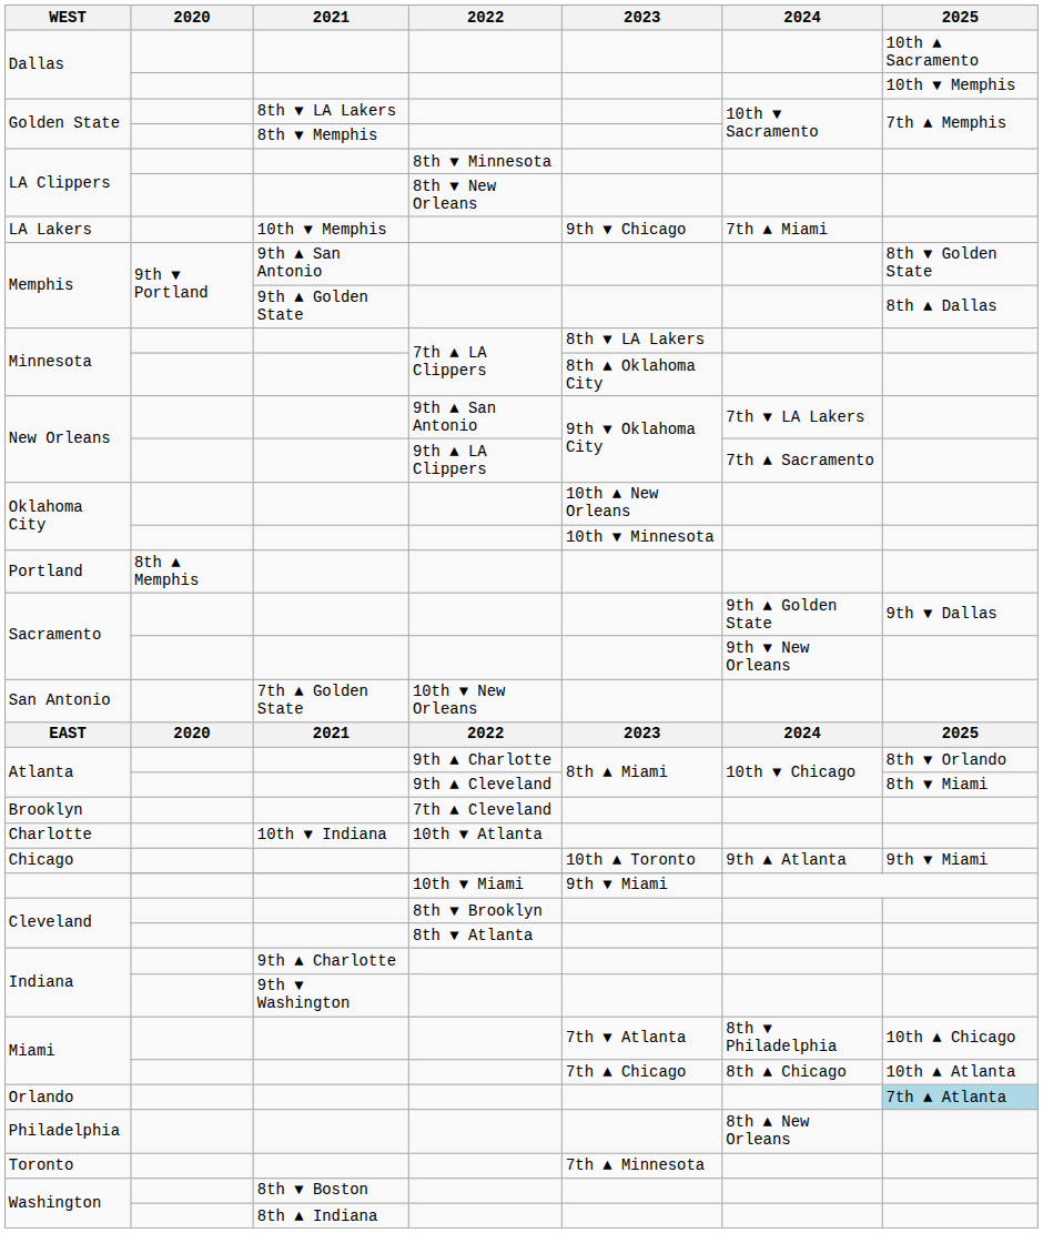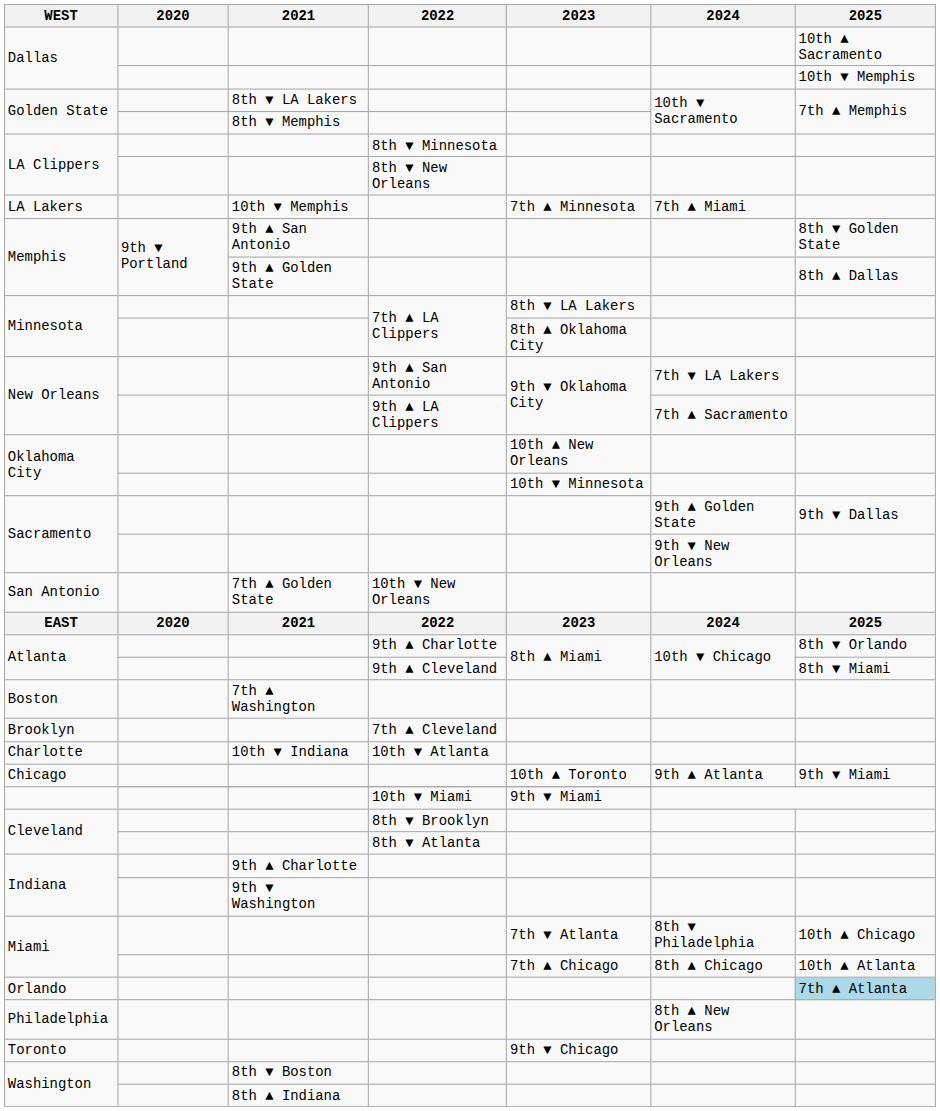LA Lakers | 2023: 9th ▼ Chicago -> 7th ▲ Minnesota
- row: Portland | 8th ▲ Memphis
+ row: Boston | 7th ▲ Washington
Toronto | 2023: 7th ▲ Minnesota -> 9th ▼ Chicago
